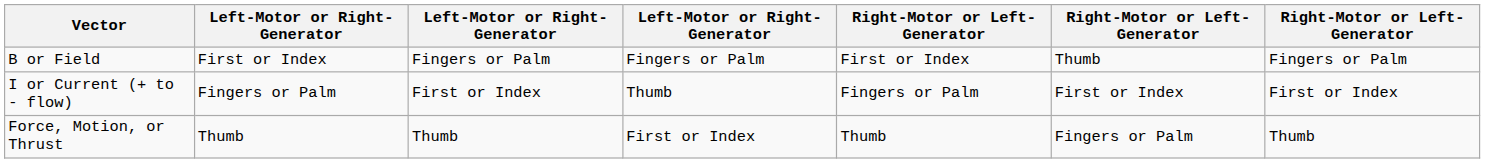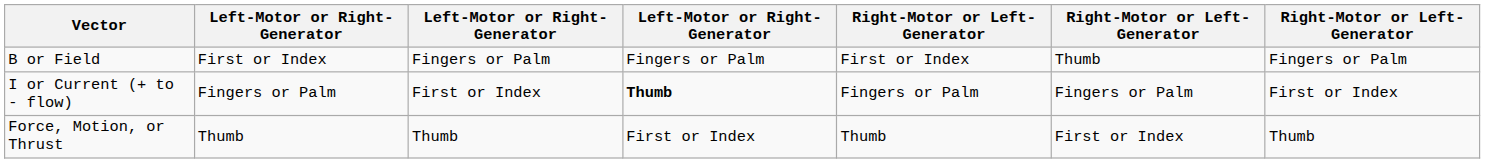I or Current (+ to - flow) | column 4: normal -> bold
I or Current (+ to - flow) | column 6: First or Index -> Fingers or Palm
Force, Motion, or Thrust | column 6: Fingers or Palm -> First or Index
